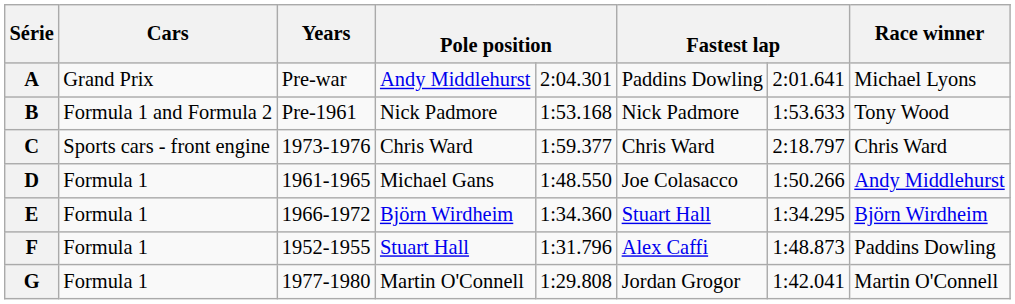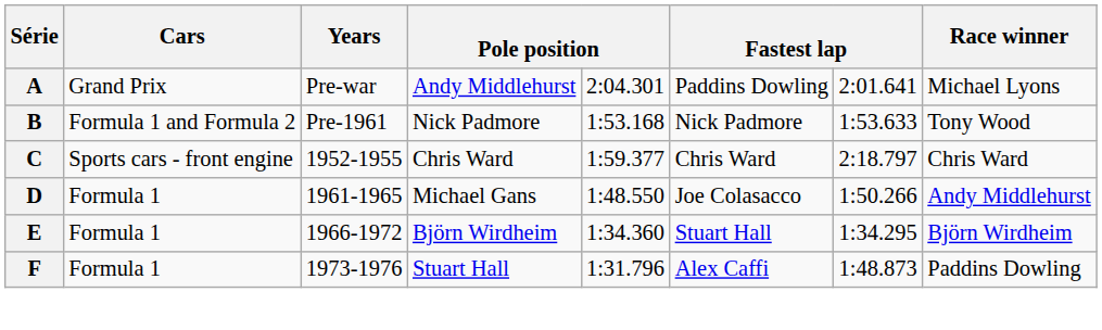C | Years: 1973-1976 -> 1952-1955
F | Years: 1952-1955 -> 1973-1976
- row: G | Formula 1 | 1977-1980 | Martin O'Connell | 1:29.808 | Jordan Grogor | 1:42.041 | Martin O'Connell
